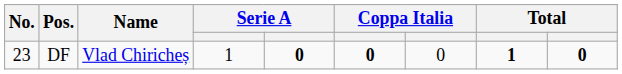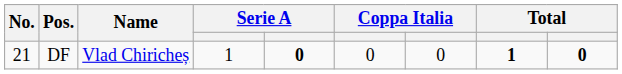DF | No.: 23 -> 21
DF | column 6: bold -> normal
